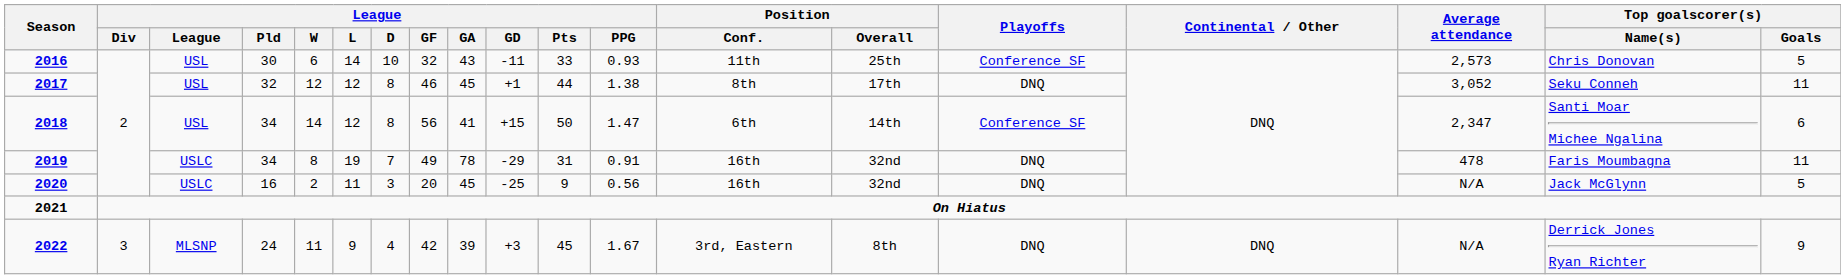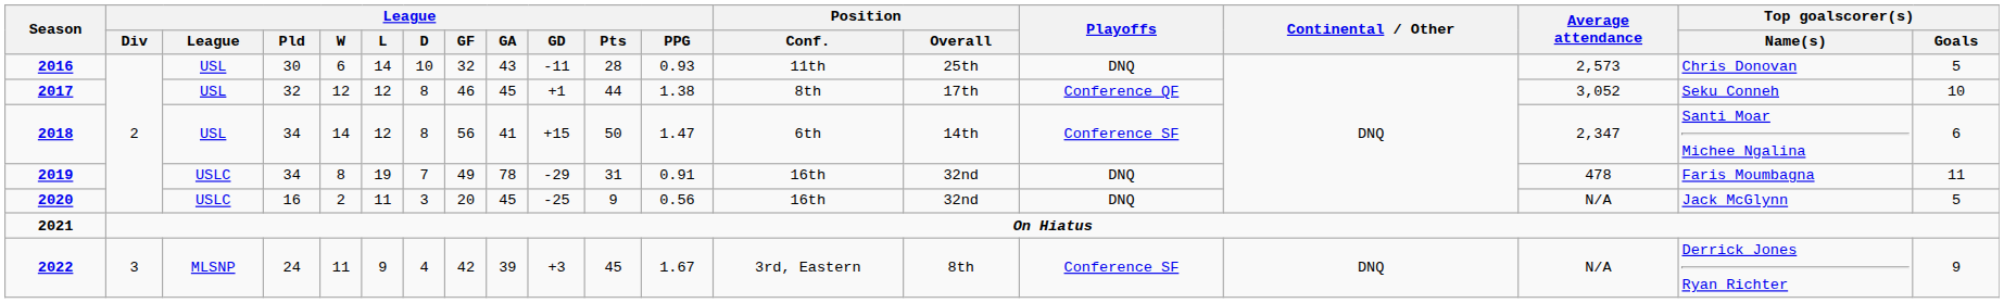2016 | League / Pts: 33 -> 28
2016 | Playoffs: Conference SF -> DNQ
2017 | Playoffs: DNQ -> Conference QF
2017 | Top goalscorer(s) / Goals: 11 -> 10
2022 | Playoffs: DNQ -> Conference SF
